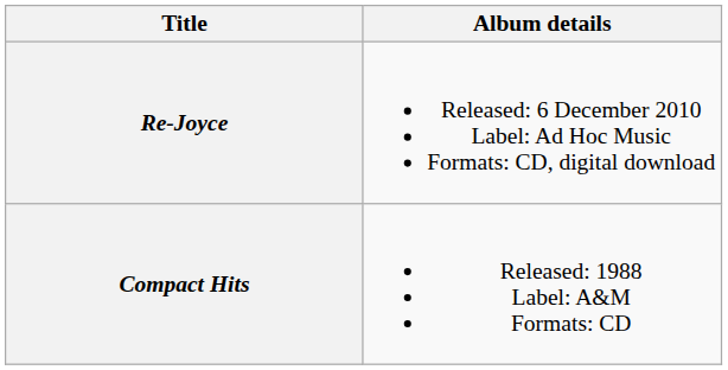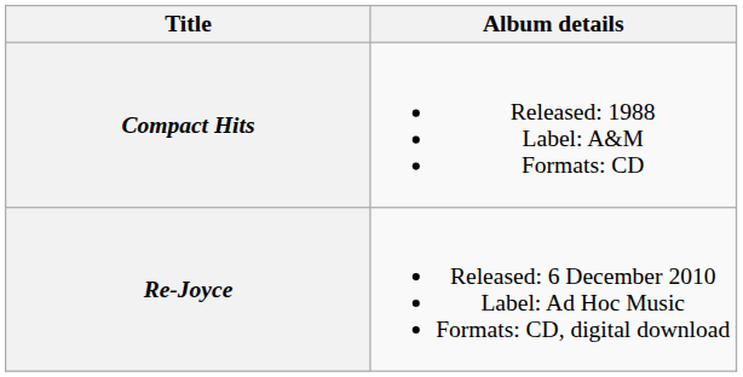rows swapped: Compact Hits <-> Re-Joyce
